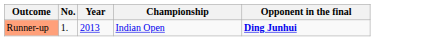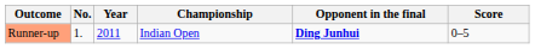+ column: Score | 0–5
Runner-up | Year: 2013 -> 2011
